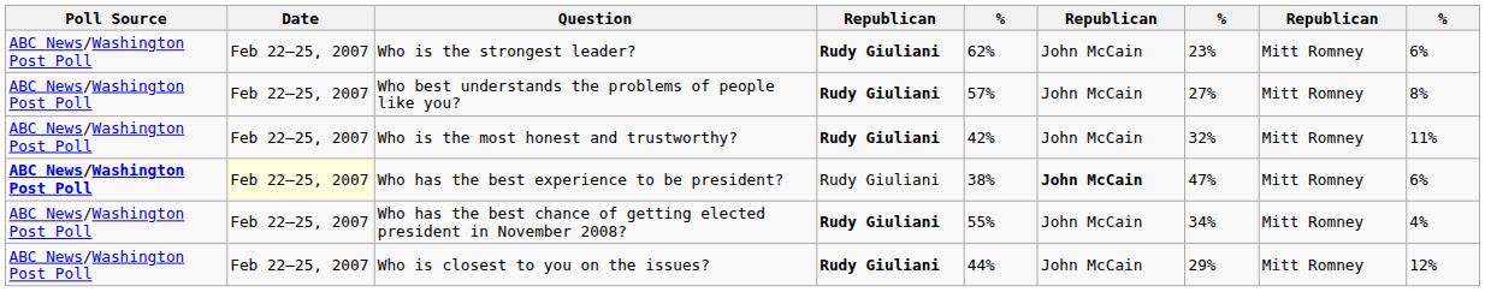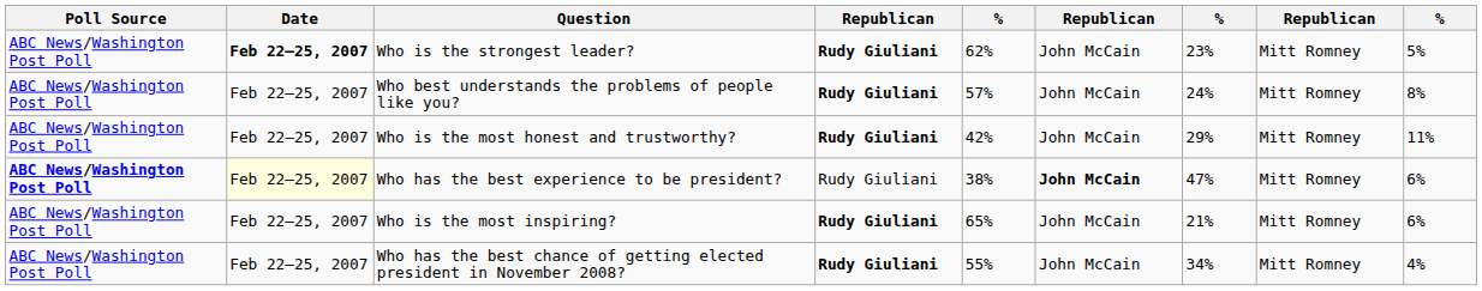Who is the strongest leader? | Date: normal -> bold
Who is the strongest leader? | column 9: 6% -> 5%
Who best understands the problems of people like you? | column 7: 27% -> 24%
Who is the most honest and trustworthy? | column 7: 32% -> 29%
+ row: ABC News/Washington Post Poll | Feb 22–25, 2007 | Who is the most inspiring? | Rudy Giuliani | 65% | John McCain | 21% | Mitt Romney | 6%
- row: ABC News/Washington Post Poll | Feb 22–25, 2007 | Who is closest to you on the issues? | Rudy Giuliani | 44% | John McCain | 29% | Mitt Romney | 12%
